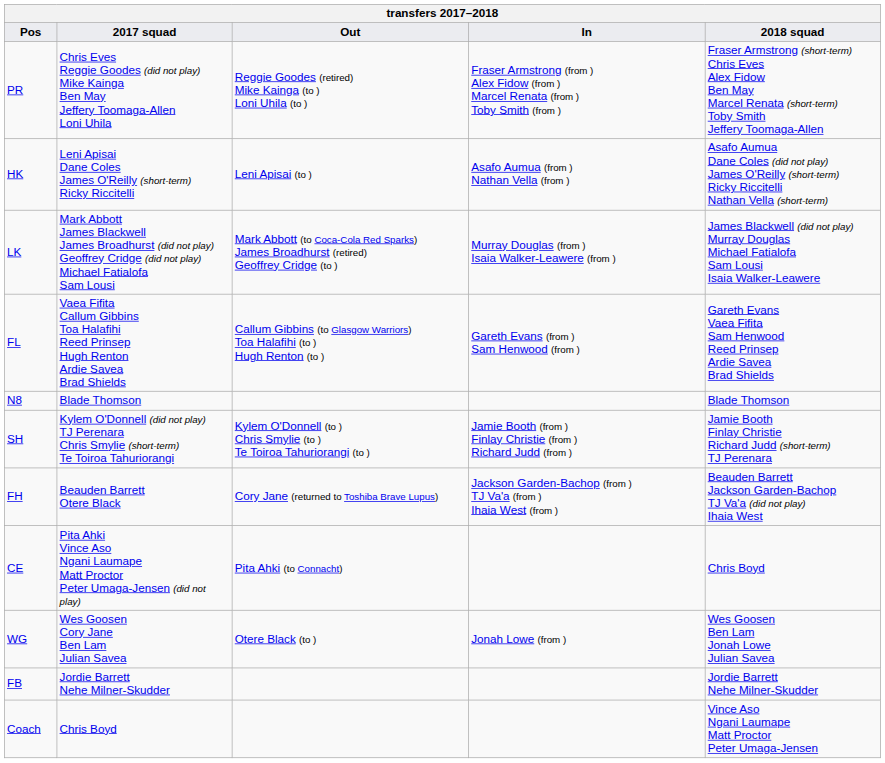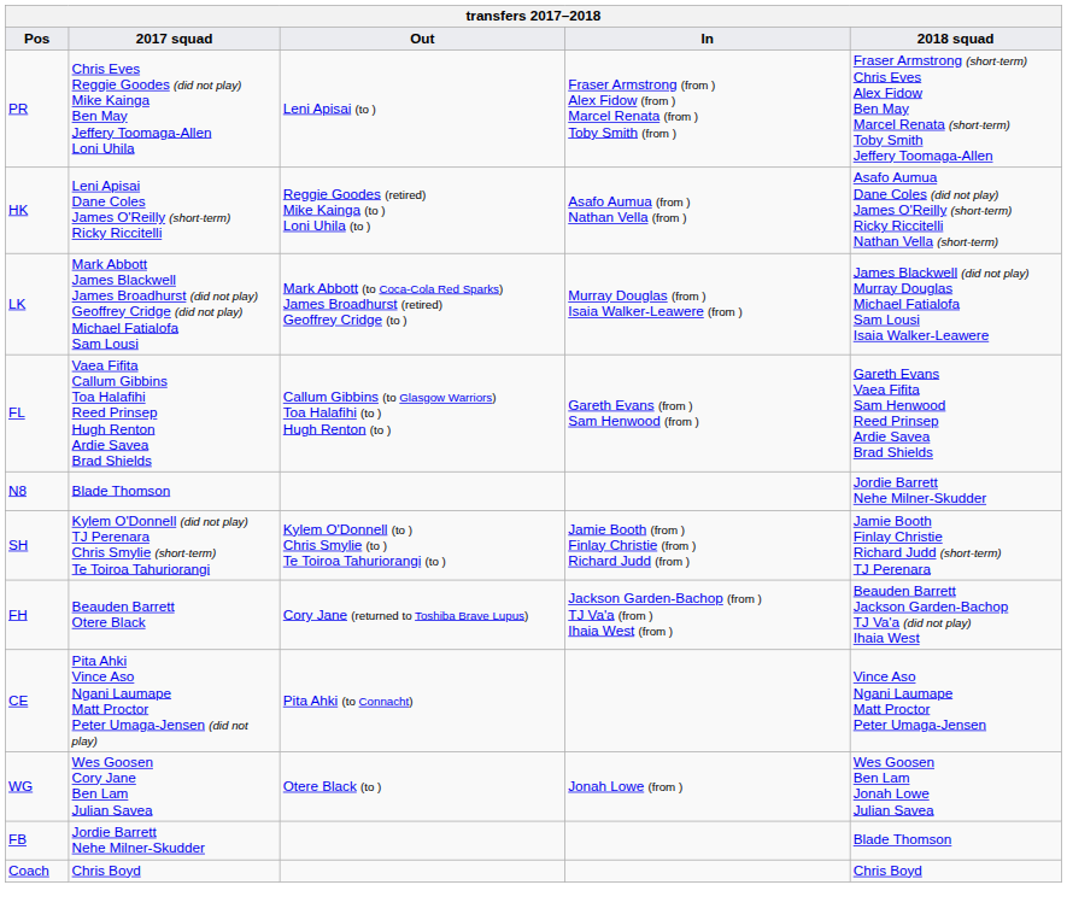PR | Out: Reggie Goodes (retired) Mike Kainga (to ) Loni Uhila (to ) -> Leni Apisai (to )
HK | Out: Leni Apisai (to ) -> Reggie Goodes (retired) Mike Kainga (to ) Loni Uhila (to )
N8 | 2018 squad: Blade Thomson -> Jordie Barrett Nehe Milner-Skudder
CE | 2018 squad: Chris Boyd -> Vince Aso Ngani Laumape Matt Proctor Peter Umaga-Jensen
FB | 2018 squad: Jordie Barrett Nehe Milner-Skudder -> Blade Thomson
Coach | 2018 squad: Vince Aso Ngani Laumape Matt Proctor Peter Umaga-Jensen -> Chris Boyd
